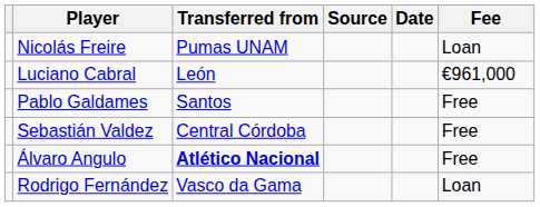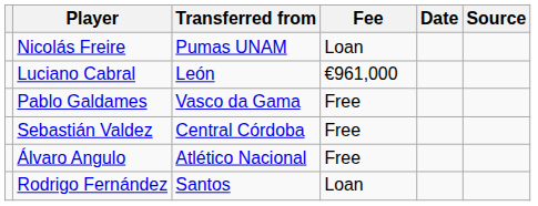columns swapped: Fee <-> Source
Pablo Galdames | Transferred from: Santos -> Vasco da Gama
Álvaro Angulo | Transferred from: bold -> normal
Rodrigo Fernández | Transferred from: Vasco da Gama -> Santos
